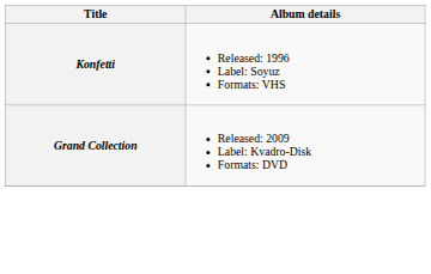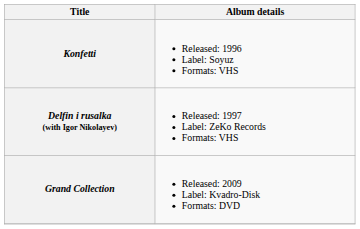+ row: Delfin i rusalka (with Igor Nikolayev) | Released: 1997 Label: ZeKo Records Formats: VHS
